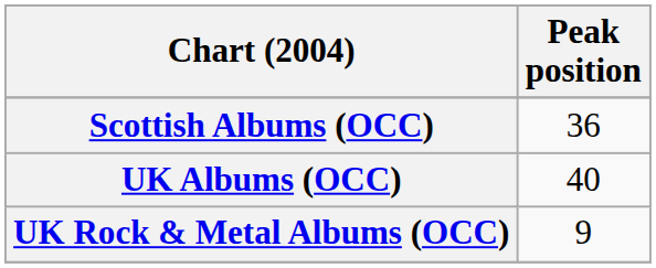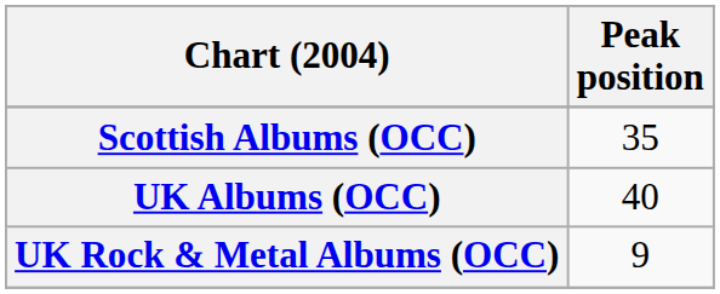Scottish Albums (OCC) | Peak position: 36 -> 35
